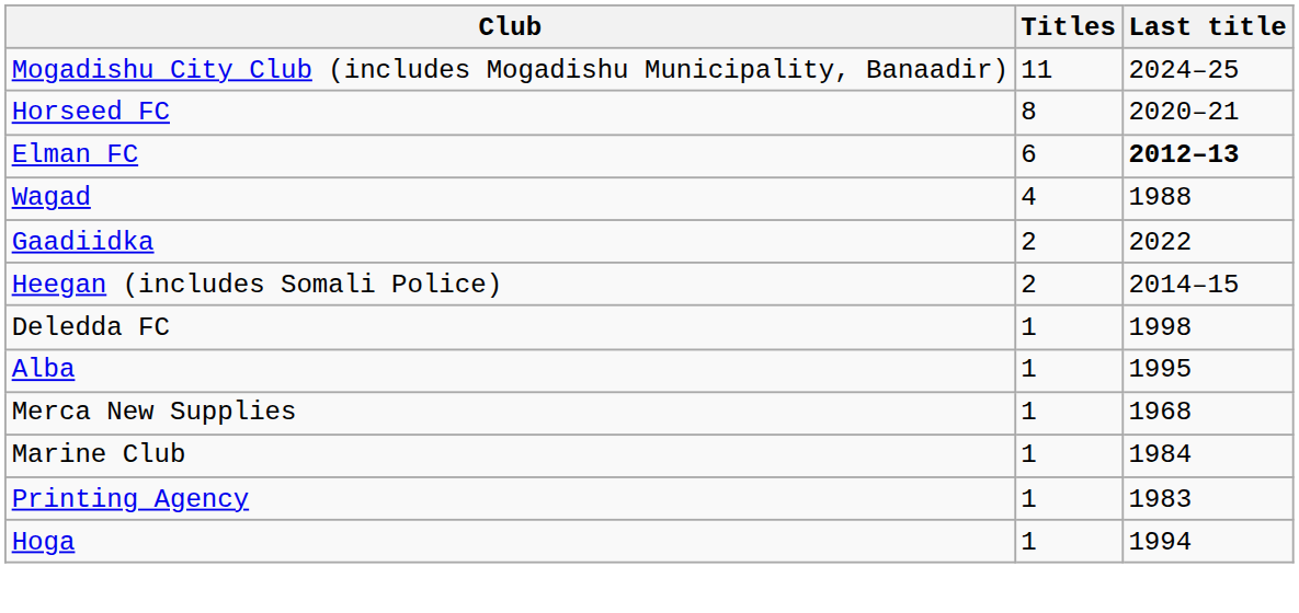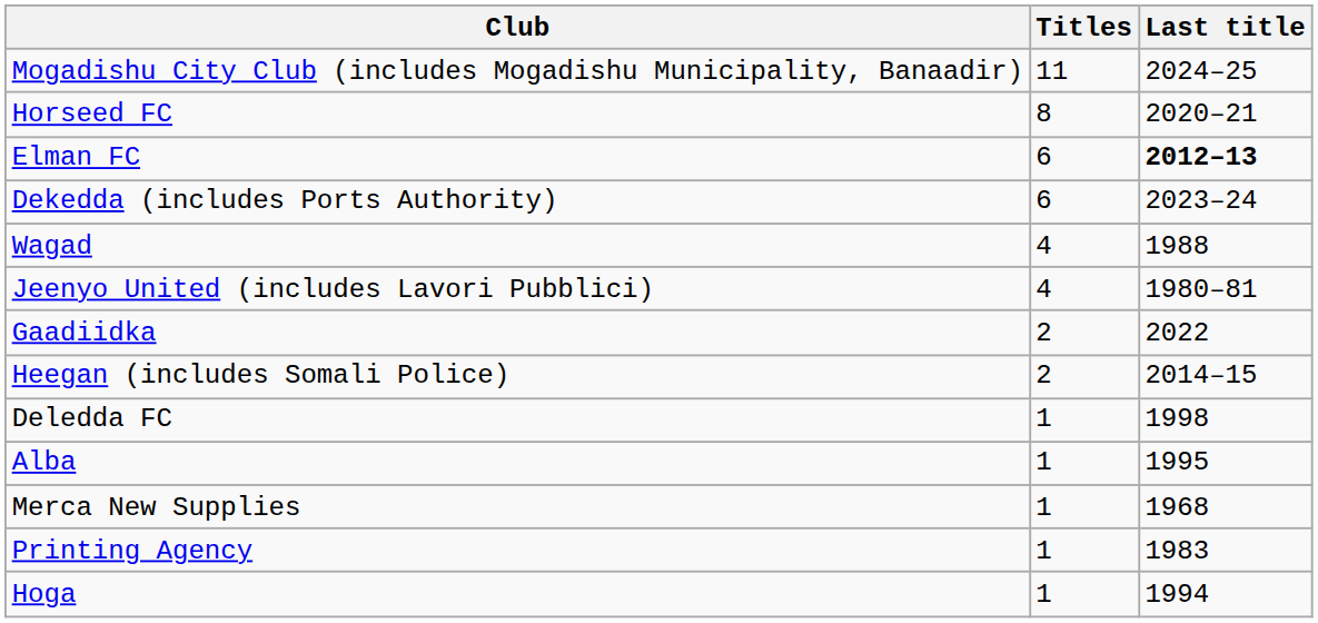+ row: Dekedda (includes Ports Authority) | 6 | 2023–24
+ row: Jeenyo United (includes Lavori Pubblici) | 4 | 1980–81
- row: Marine Club | 1 | 1984
